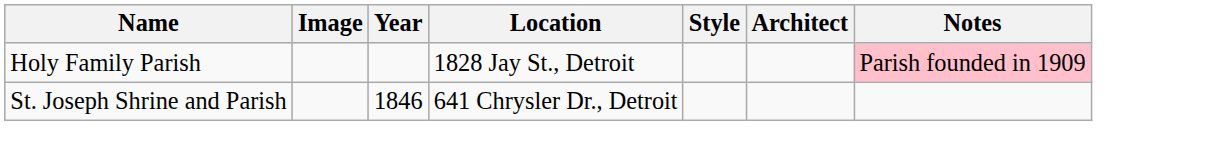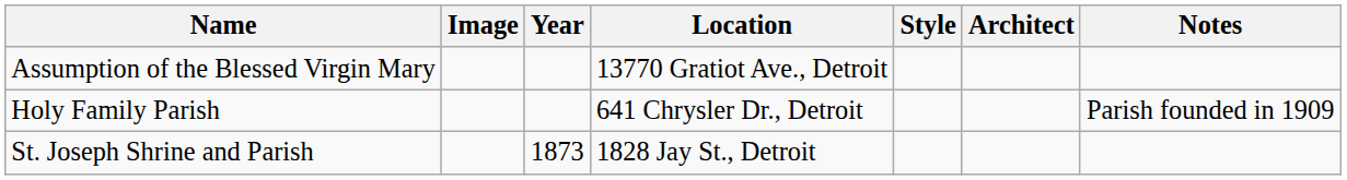+ row: Assumption of the Blessed Virgin Mary | 13770 Gratiot Ave., Detroit
Holy Family Parish | Location: 1828 Jay St., Detroit -> 641 Chrysler Dr., Detroit
Holy Family Parish | Notes: pink background -> no background
St. Joseph Shrine and Parish | Year: 1846 -> 1873
St. Joseph Shrine and Parish | Location: 641 Chrysler Dr., Detroit -> 1828 Jay St., Detroit
